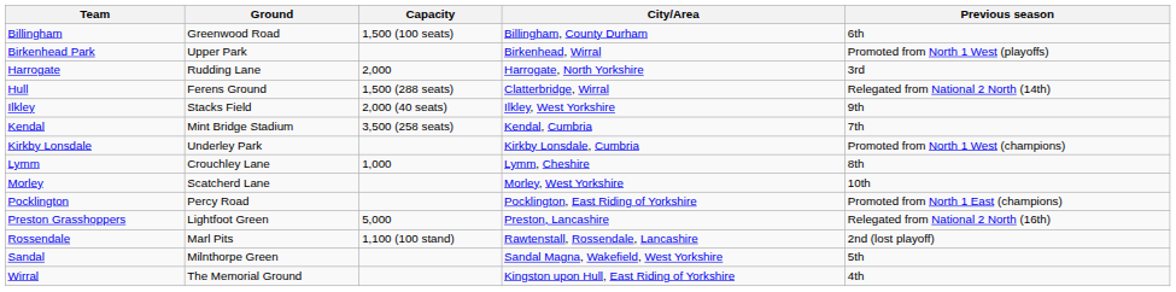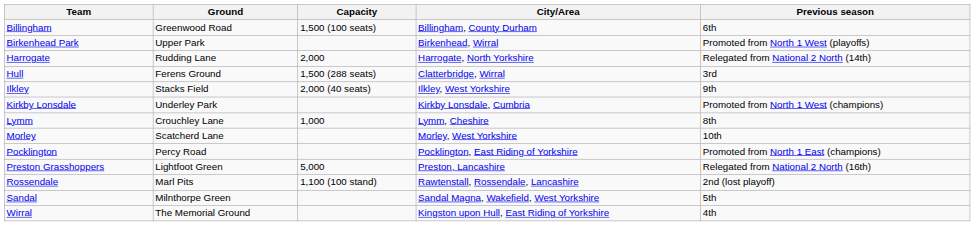Harrogate | Previous season: 3rd -> Relegated from National 2 North (14th)
Hull | Previous season: Relegated from National 2 North (14th) -> 3rd
- row: Kendal | Mint Bridge Stadium | 3,500 (258 seats) | Kendal, Cumbria | 7th
